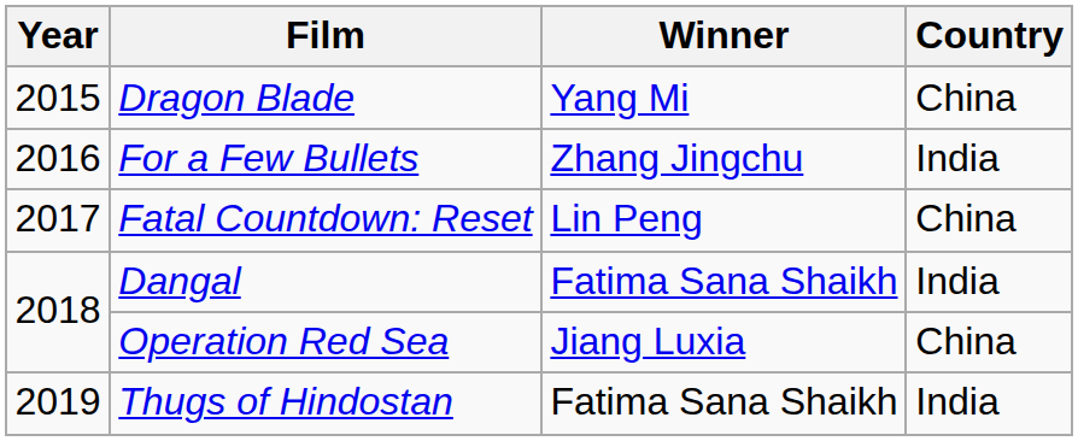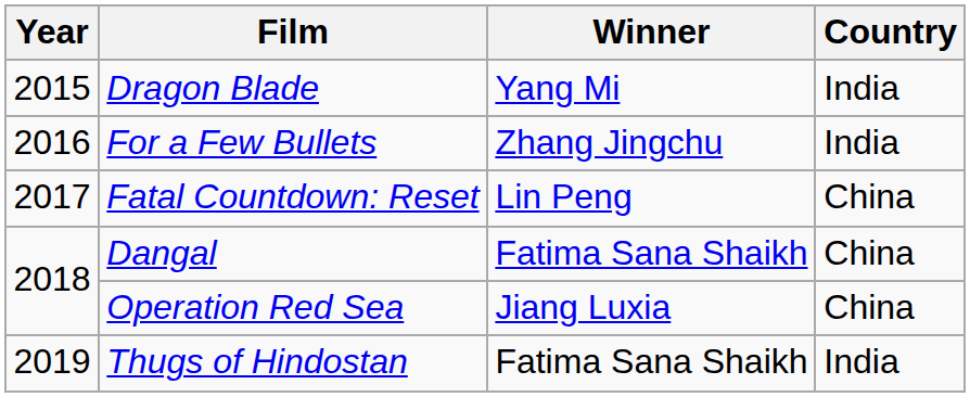Dragon Blade | Country: China -> India
Dangal | Country: India -> China
